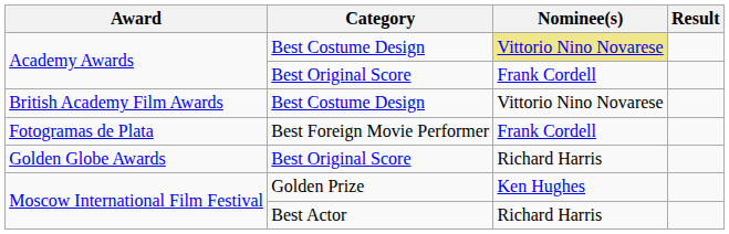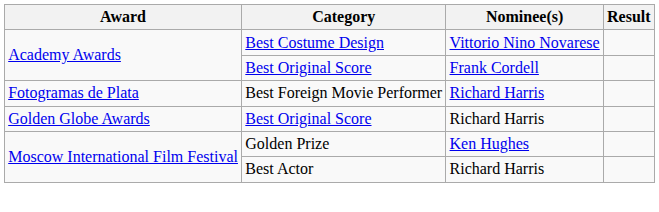Academy Awards / Best Costume Design | Nominee(s): khaki background -> no background
- row: British Academy Film Awards | Best Costume Design | Vittorio Nino Novarese
Fotogramas de Plata | Nominee(s): Frank Cordell -> Richard Harris
